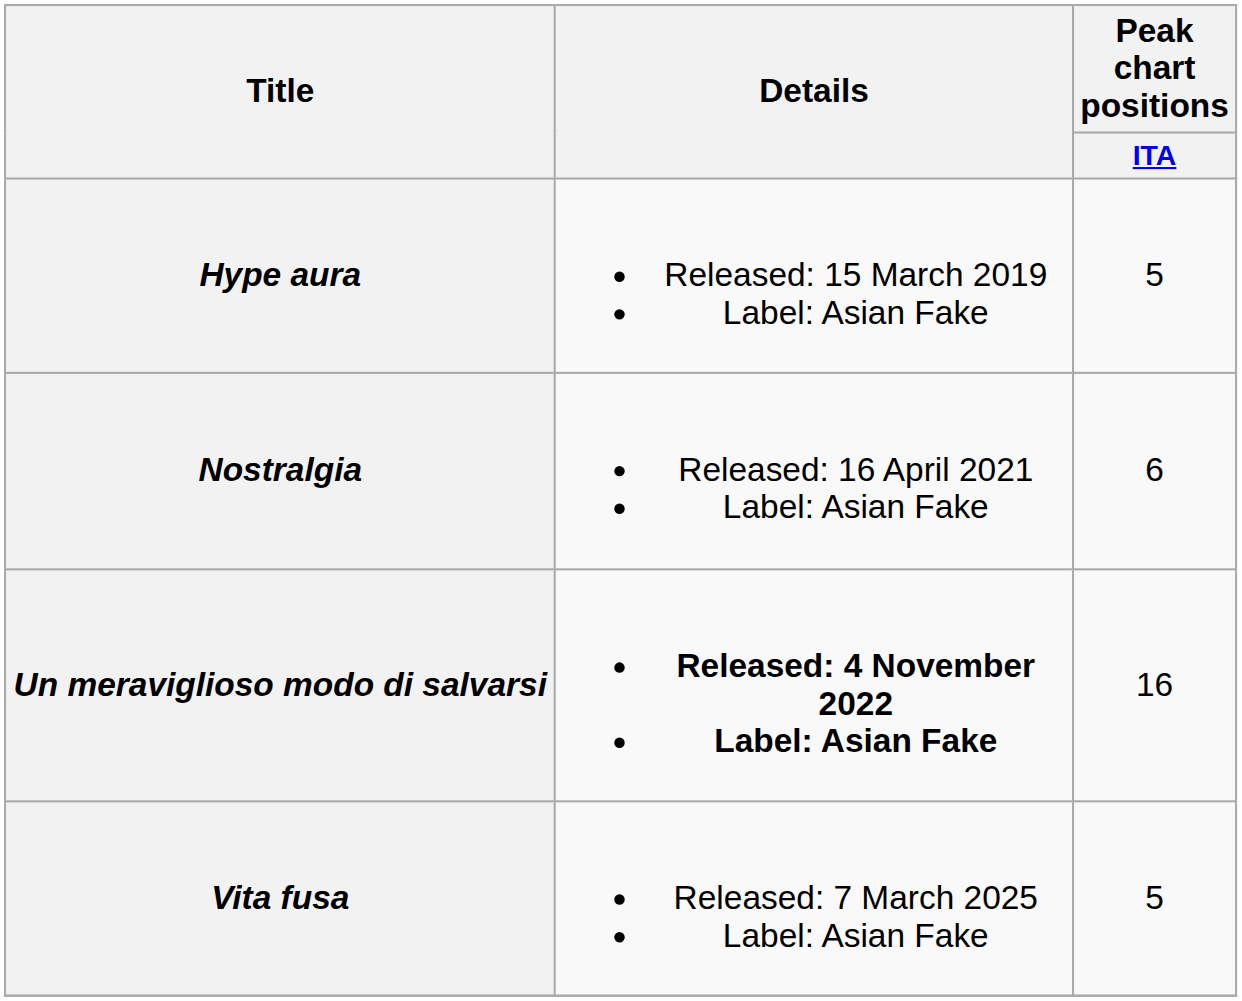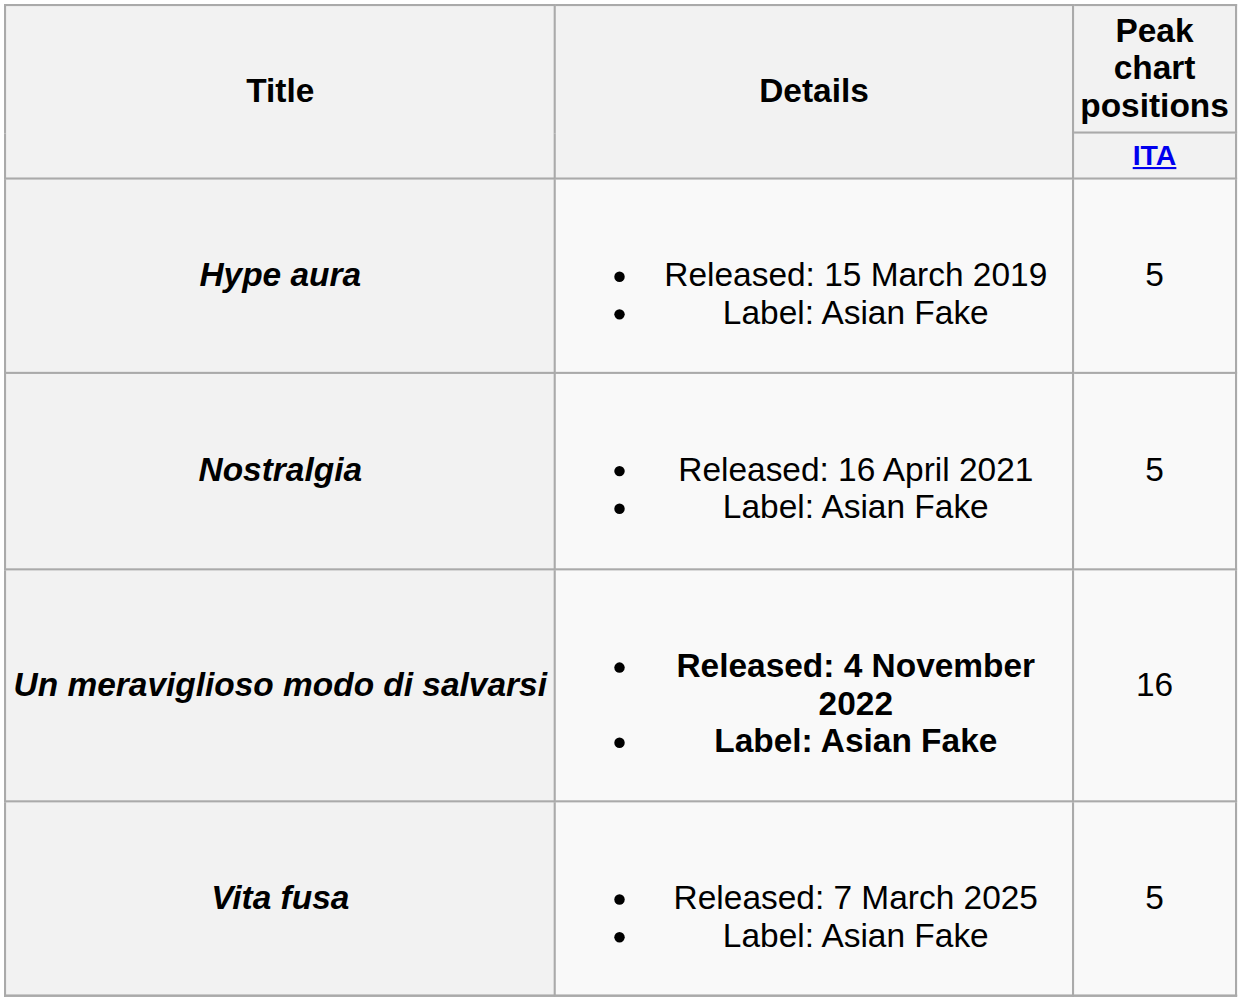Nostralgia | Peak chart positions / ITA: 6 -> 5
